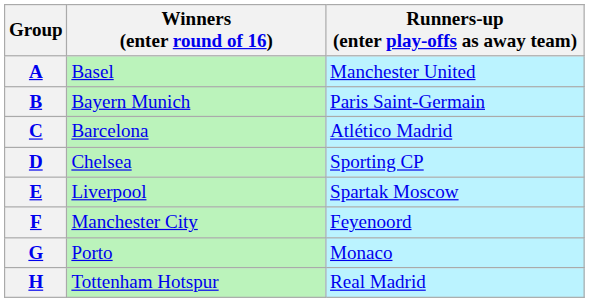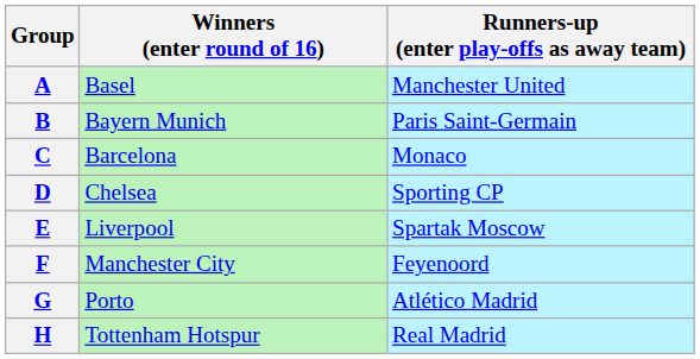C | Runners-up (enter play-offs as away team): Atlético Madrid -> Monaco
G | Runners-up (enter play-offs as away team): Monaco -> Atlético Madrid
